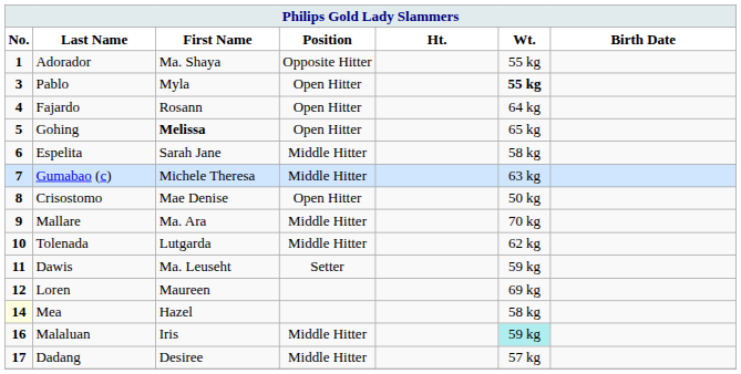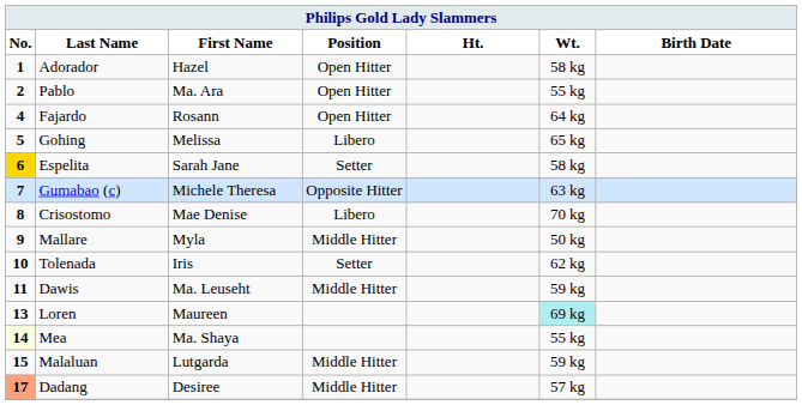Adorador | First Name: Ma. Shaya -> Hazel
Adorador | Position: Opposite Hitter -> Open Hitter
Adorador | Wt.: 55 kg -> 58 kg
Pablo | No.: 3 -> 2
Pablo | First Name: Myla -> Ma. Ara
Pablo | Wt.: bold -> normal
Gohing | First Name: bold -> normal
Gohing | Position: Open Hitter -> Libero
Espelita | No.: no background -> gold background
Espelita | Position: Middle Hitter -> Setter
Gumabao (c) | Position: Middle Hitter -> Opposite Hitter
Crisostomo | Position: Open Hitter -> Libero
Crisostomo | Wt.: 50 kg -> 70 kg
Mallare | First Name: Ma. Ara -> Myla
Mallare | Wt.: 70 kg -> 50 kg
Tolenada | First Name: Lutgarda -> Iris
Tolenada | Position: Middle Hitter -> Setter
Dawis | Position: Setter -> Middle Hitter
Loren | No.: 12 -> 13
Loren | Wt.: no background -> paleturquoise background
Mea | First Name: Hazel -> Ma. Shaya
Mea | Wt.: 58 kg -> 55 kg
Malaluan | No.: 16 -> 15
Malaluan | First Name: Iris -> Lutgarda
Malaluan | Wt.: paleturquoise background -> no background
Dadang | No.: no background -> lightsalmon background
